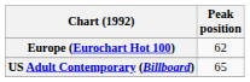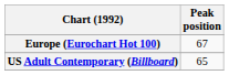Europe (Eurochart Hot 100) | Peak position: 62 -> 67
